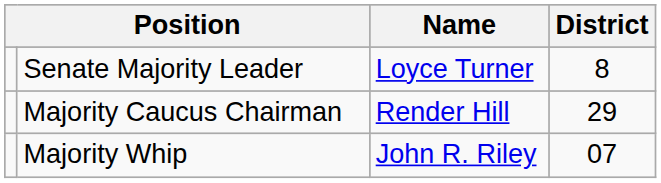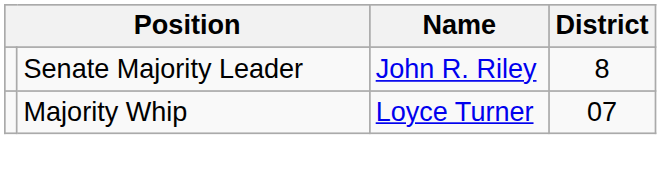Senate Majority Leader | Name: Loyce Turner -> John R. Riley
- row: Majority Caucus Chairman | Render Hill | 29
Majority Whip | Name: John R. Riley -> Loyce Turner
